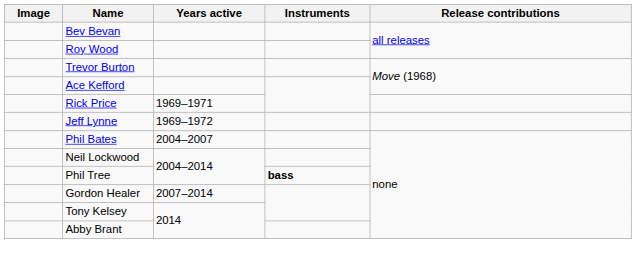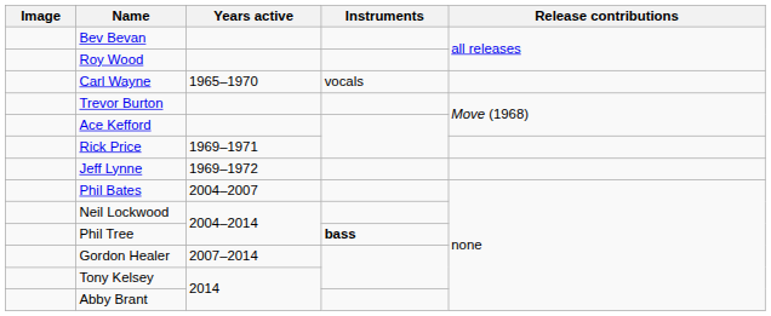+ row: Carl Wayne | 1965–1970 | vocals
